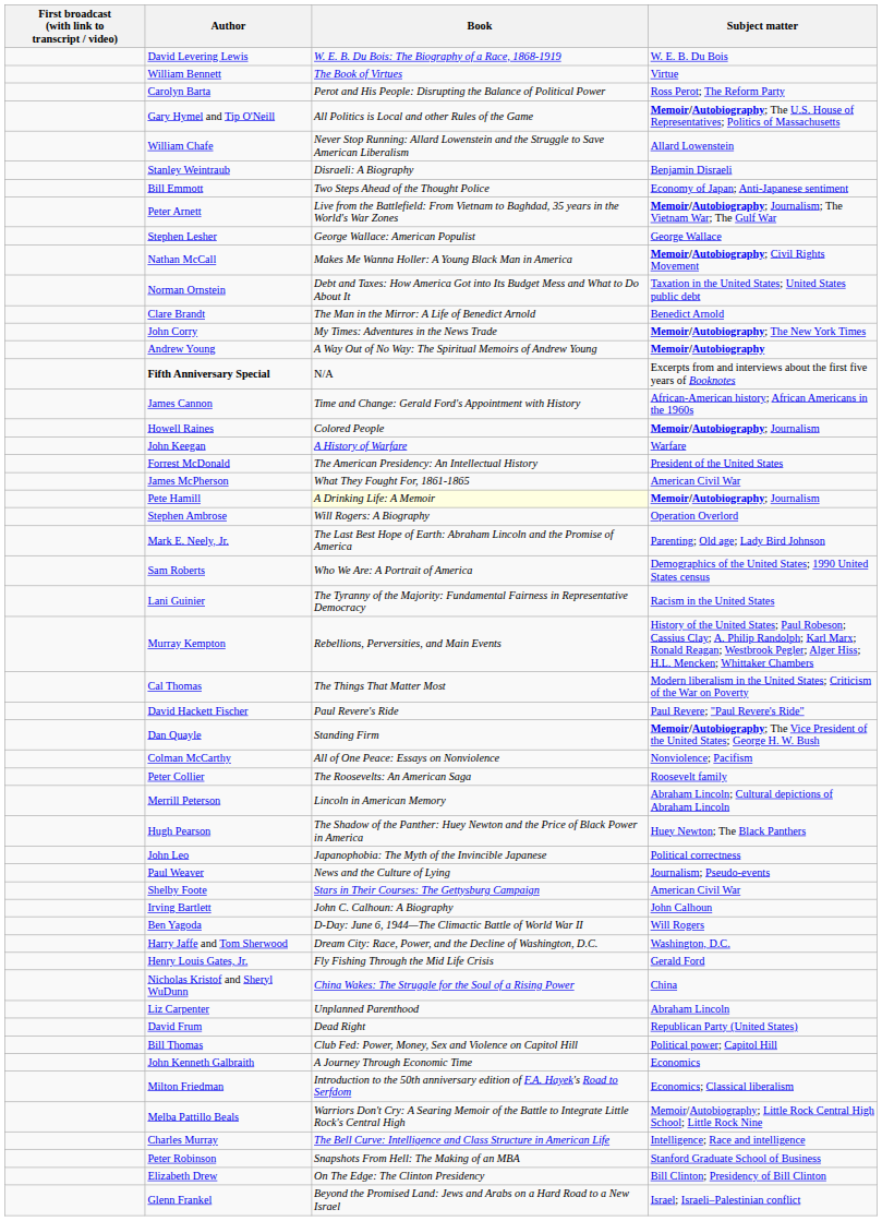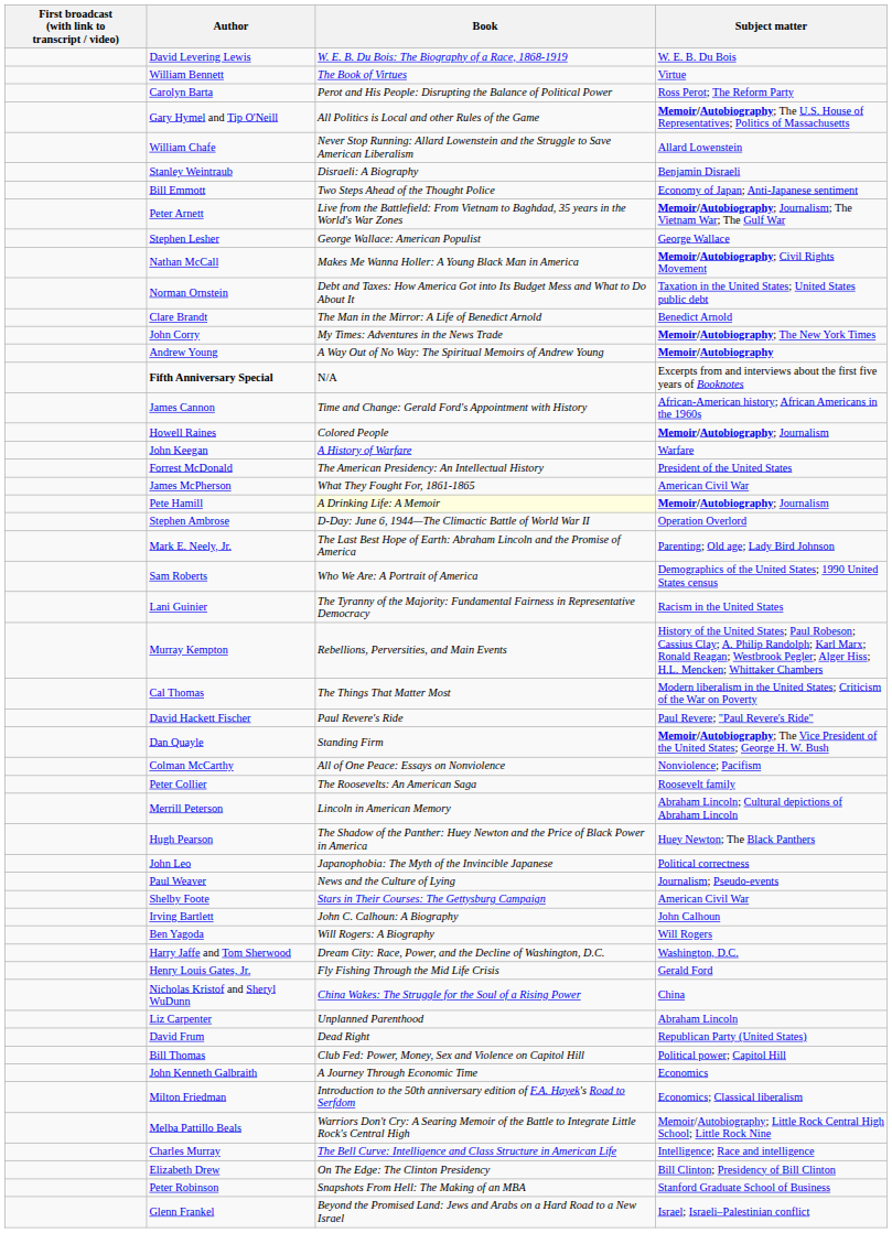Stephen Ambrose | Book: Will Rogers: A Biography -> D-Day: June 6, 1944—The Climactic Battle of World War II
Ben Yagoda | Book: D-Day: June 6, 1944—The Climactic Battle of World War II -> Will Rogers: A Biography
rows swapped: Elizabeth Drew <-> Peter Robinson
